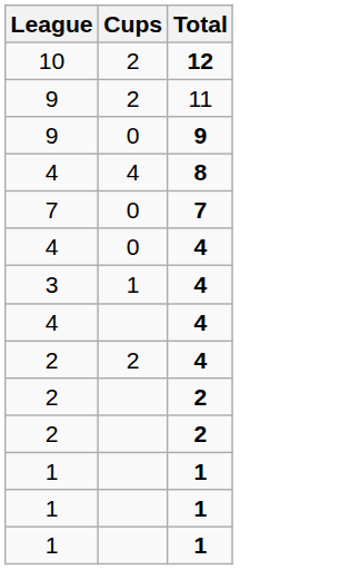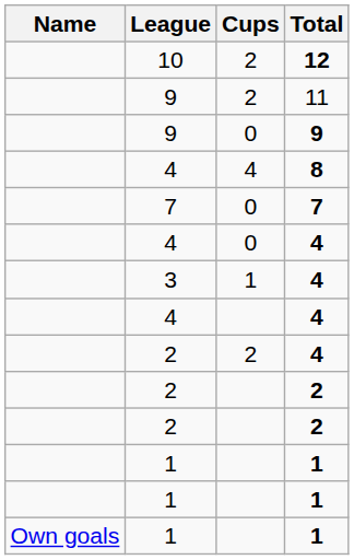+ column: Name | Own goals
